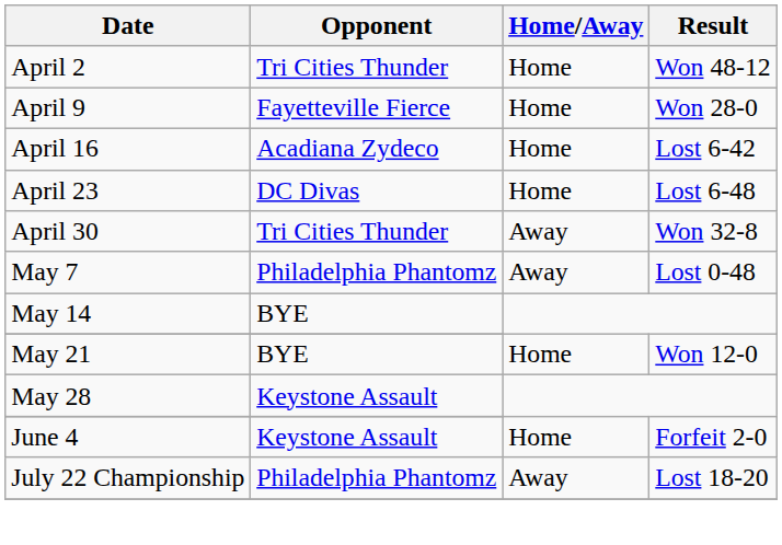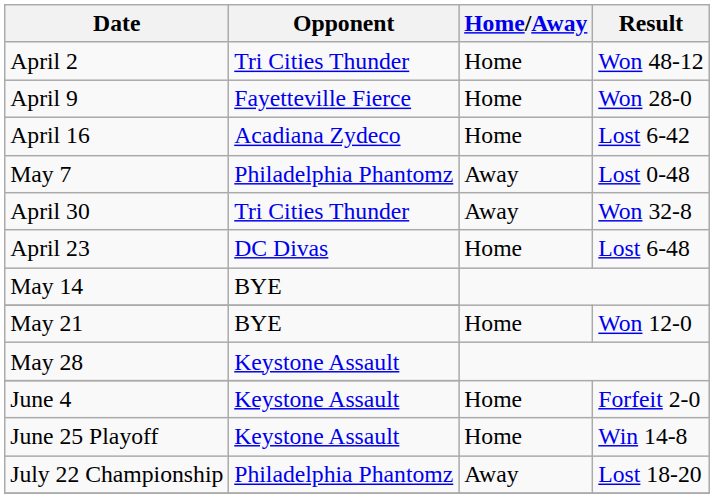rows swapped: April 23 <-> May 7
+ row: June 25 Playoff | Keystone Assault | Home | Win 14-8
